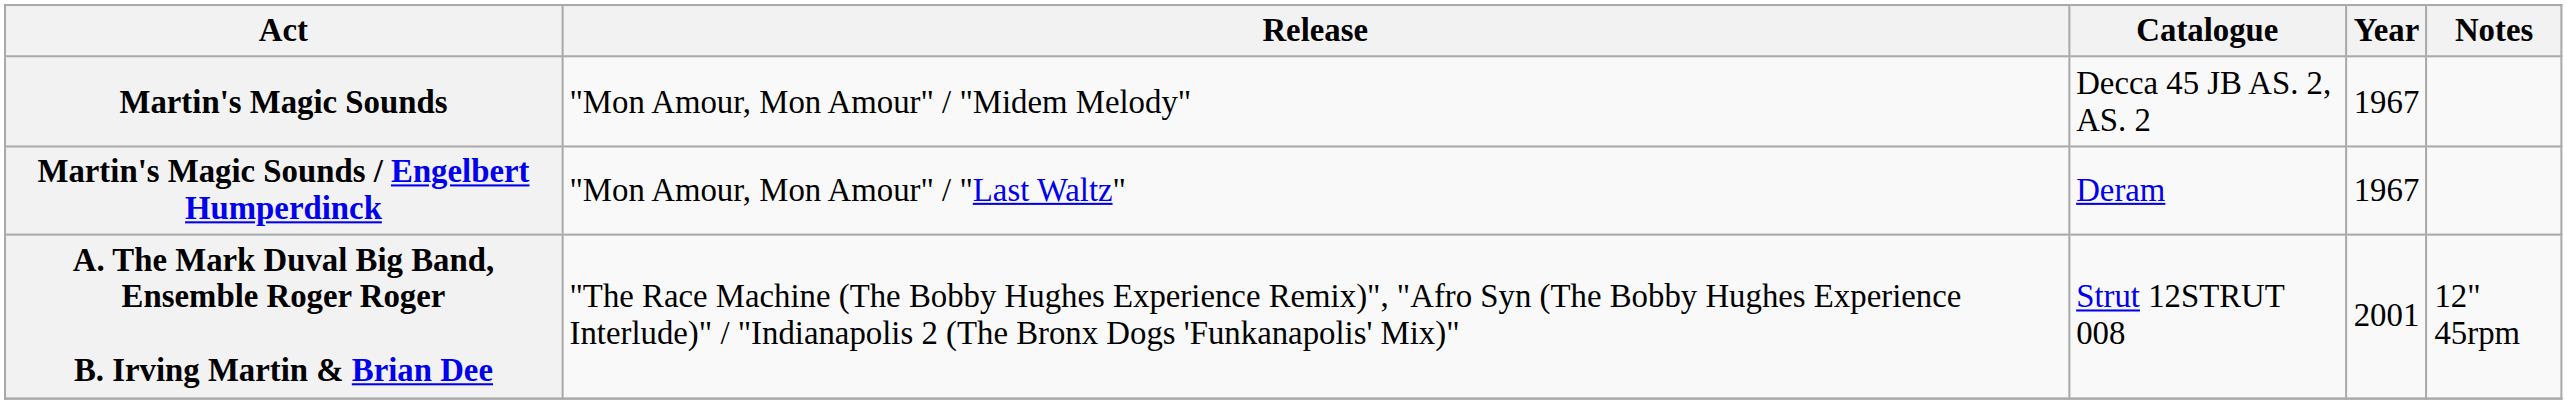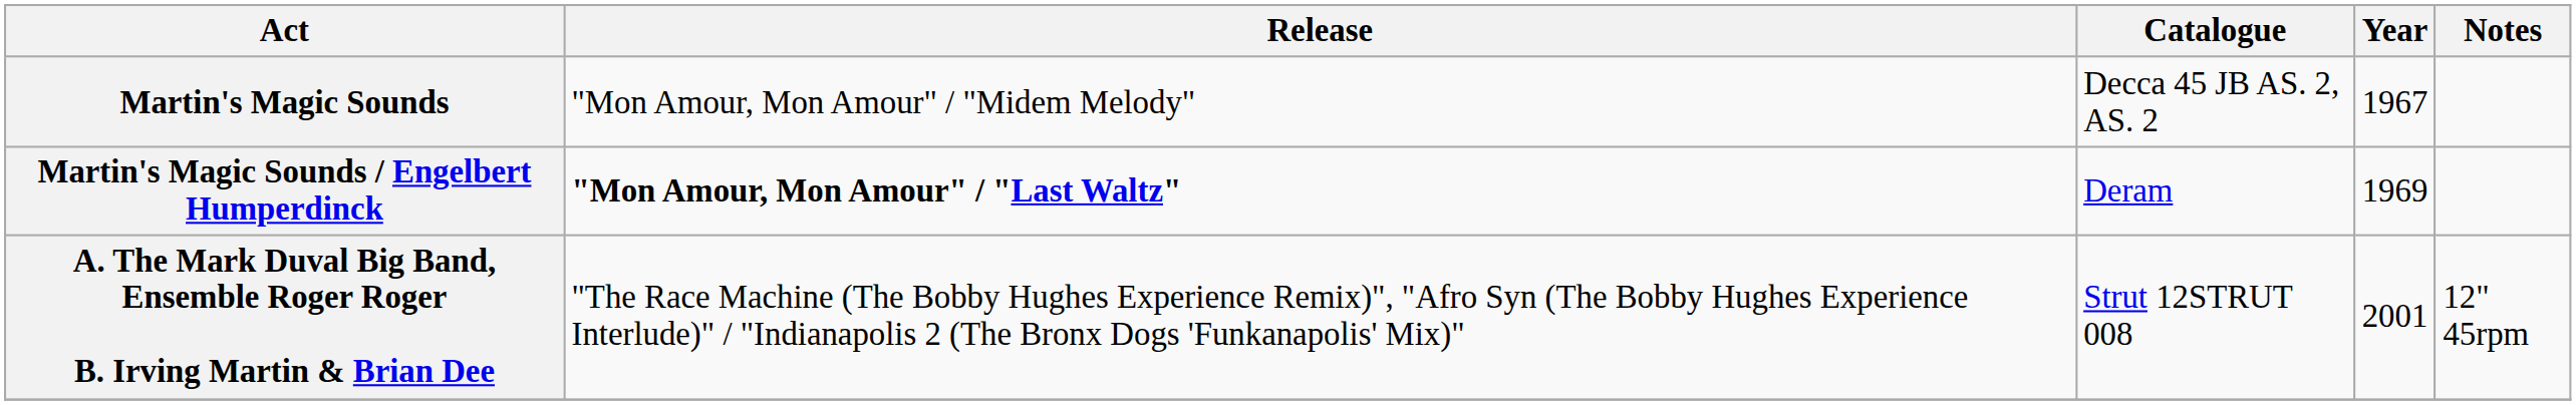Martin's Magic Sounds / Engelbert Humperdinck | Release: normal -> bold
Martin's Magic Sounds / Engelbert Humperdinck | Year: 1967 -> 1969
